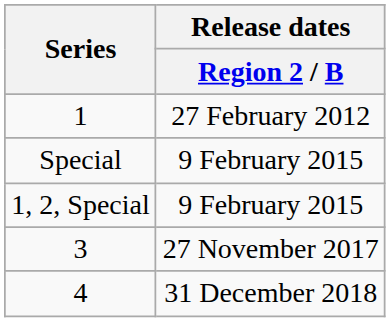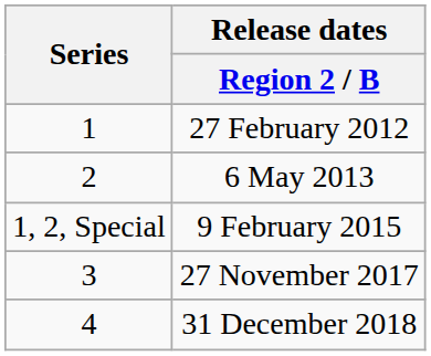+ row: 2 | 6 May 2013
- row: Special | 9 February 2015
